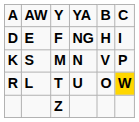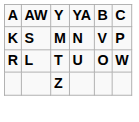- row: D | E | F | NG | H | I
R | C: gold background -> no background
